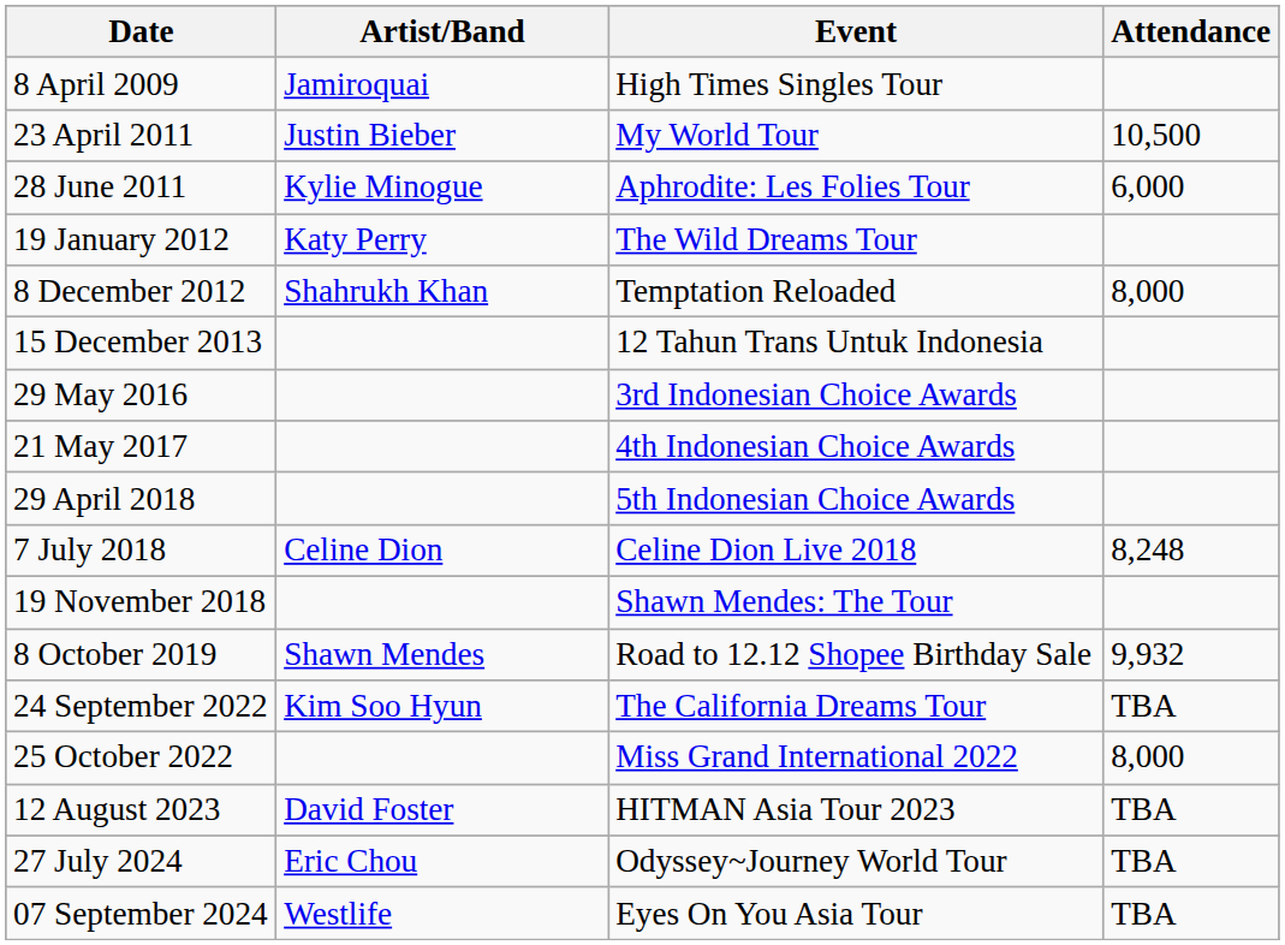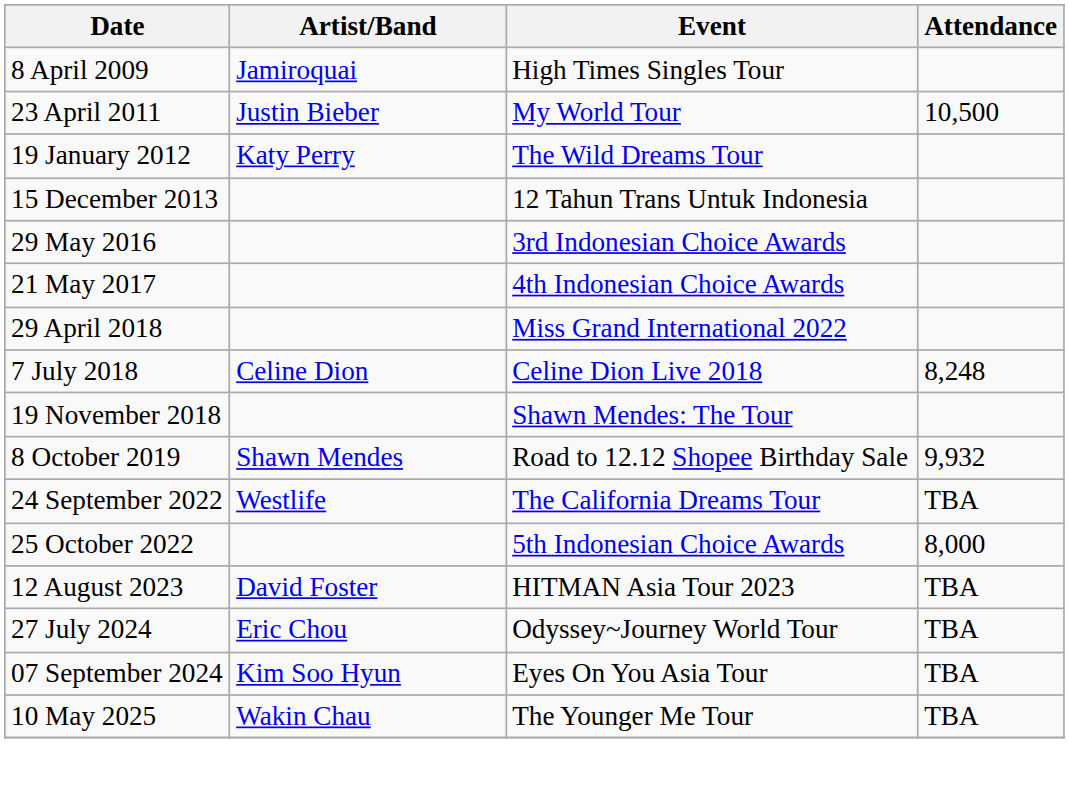- row: 28 June 2011 | Kylie Minogue | Aphrodite: Les Folies Tour | 6,000
- row: 8 December 2012 | Shahrukh Khan | Temptation Reloaded | 8,000
29 April 2018 | Event: 5th Indonesian Choice Awards -> Miss Grand International 2022
24 September 2022 | Artist/Band: Kim Soo Hyun -> Westlife
25 October 2022 | Event: Miss Grand International 2022 -> 5th Indonesian Choice Awards
07 September 2024 | Artist/Band: Westlife -> Kim Soo Hyun
+ row: 10 May 2025 | Wakin Chau | The Younger Me Tour | TBA
